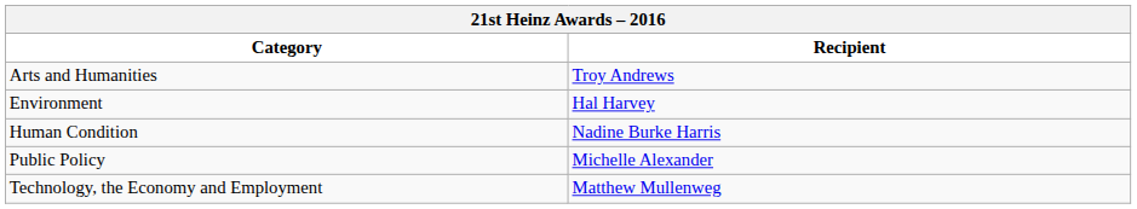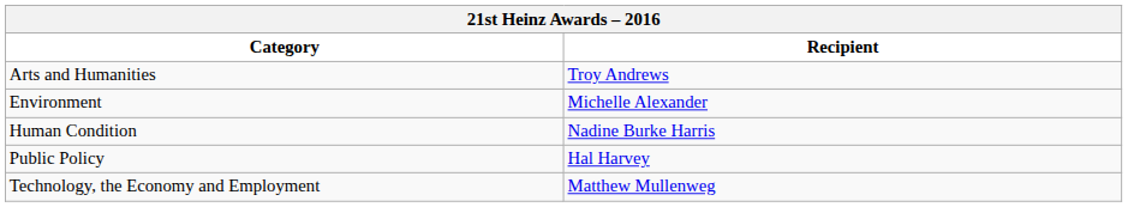Environment | Recipient: Hal Harvey -> Michelle Alexander
Public Policy | Recipient: Michelle Alexander -> Hal Harvey
